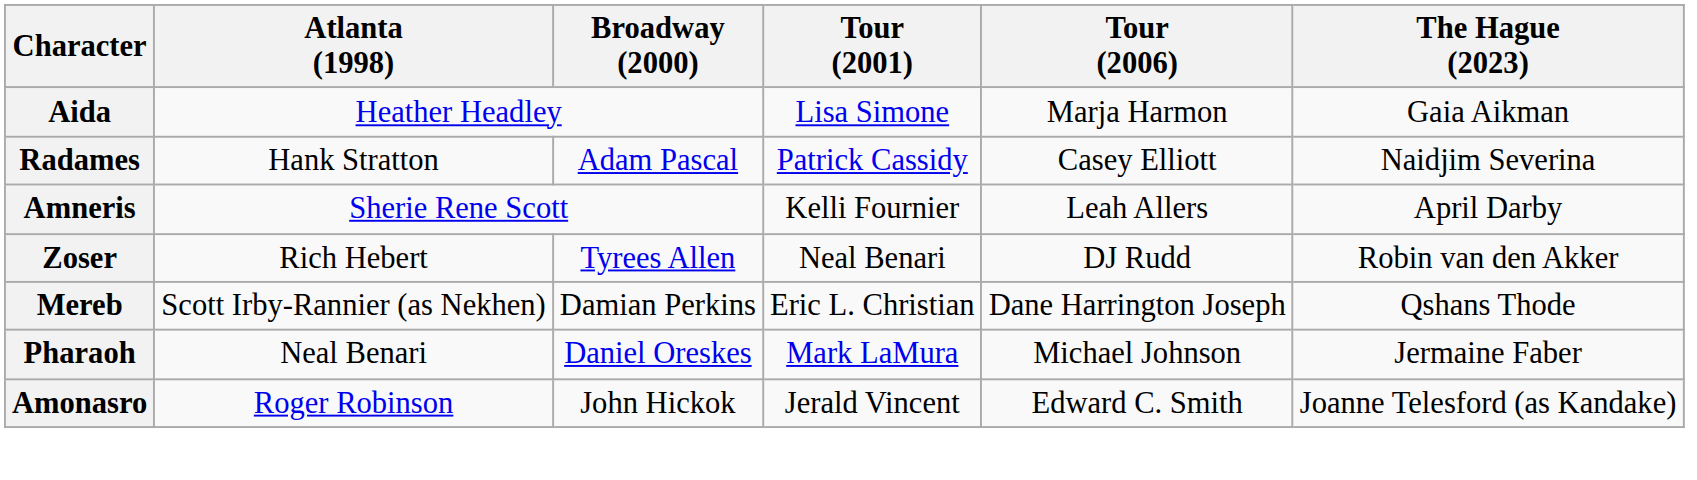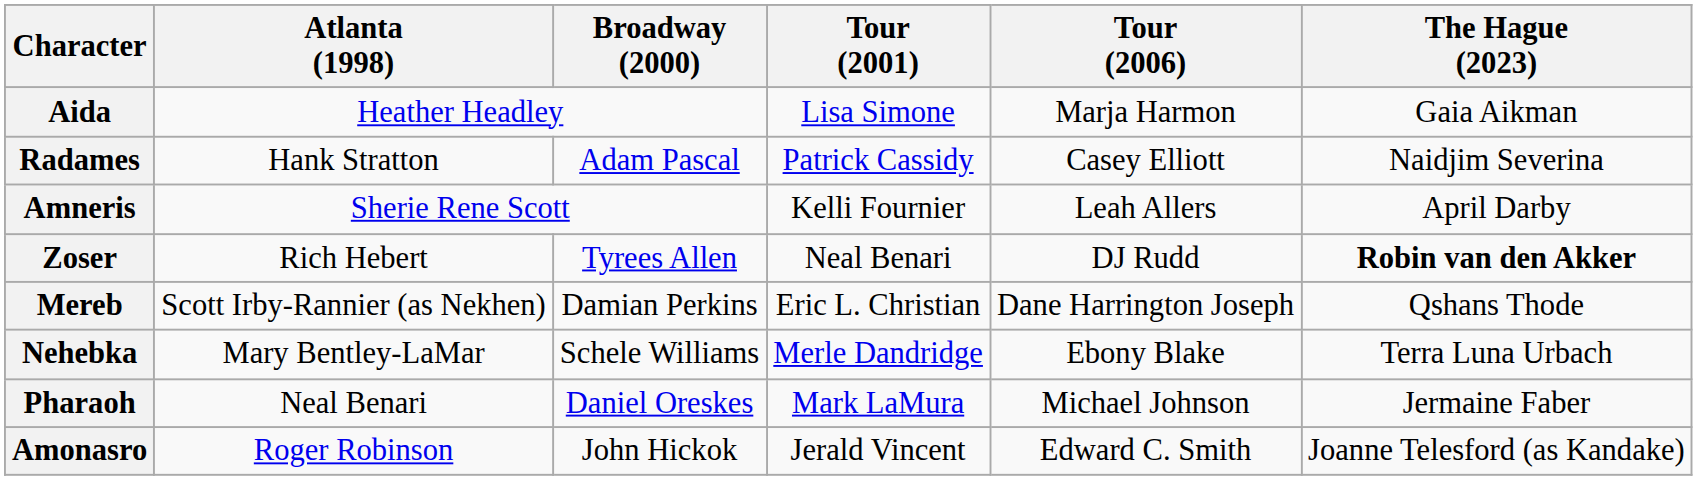Zoser | The Hague (2023): normal -> bold
+ row: Nehebka | Mary Bentley-LaMar | Schele Williams | Merle Dandridge | Ebony Blake | Terra Luna Urbach
